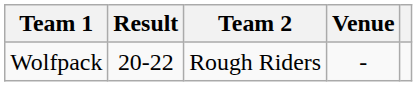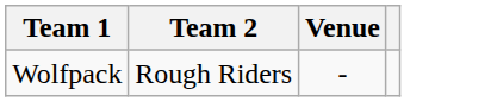- column: Result | 20-22
